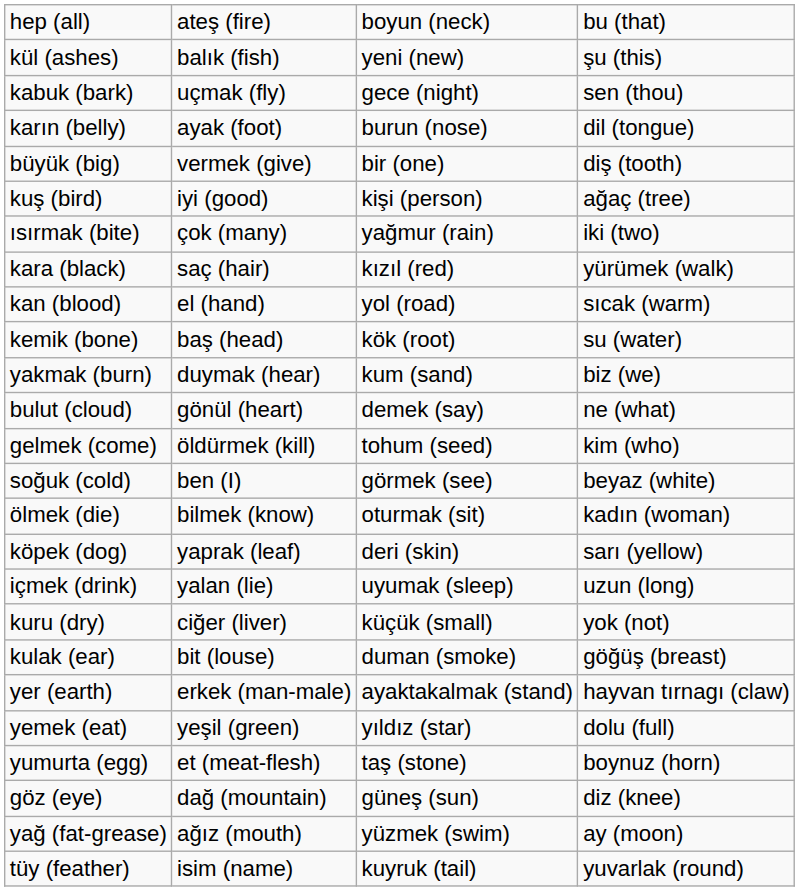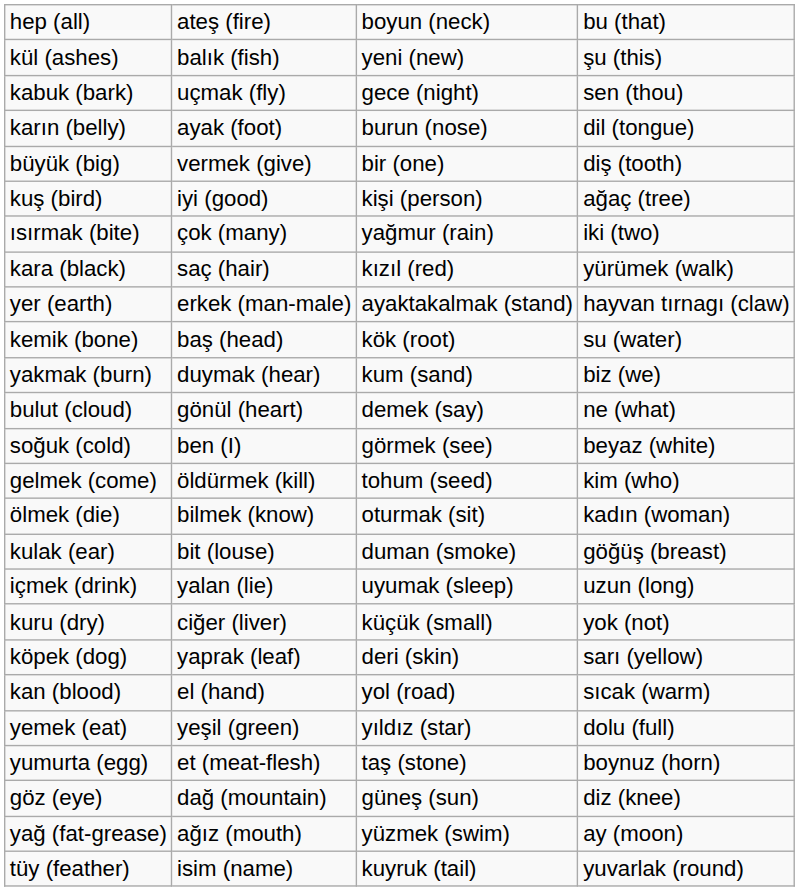rows swapped: kan (blood) <-> yer (earth)
rows swapped: soğuk (cold) <-> gelmek (come)
rows swapped: köpek (dog) <-> kulak (ear)
